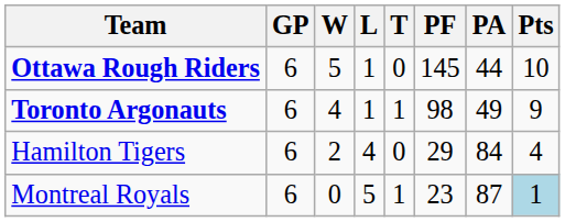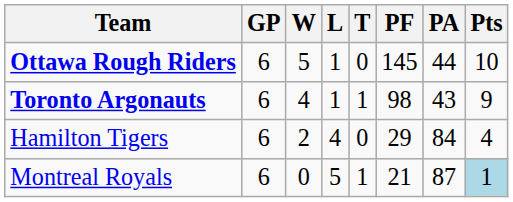Toronto Argonauts | PA: 49 -> 43
Montreal Royals | PF: 23 -> 21
